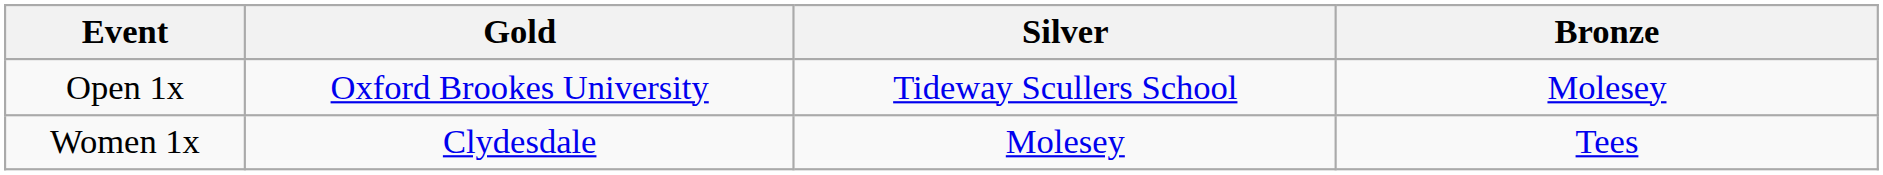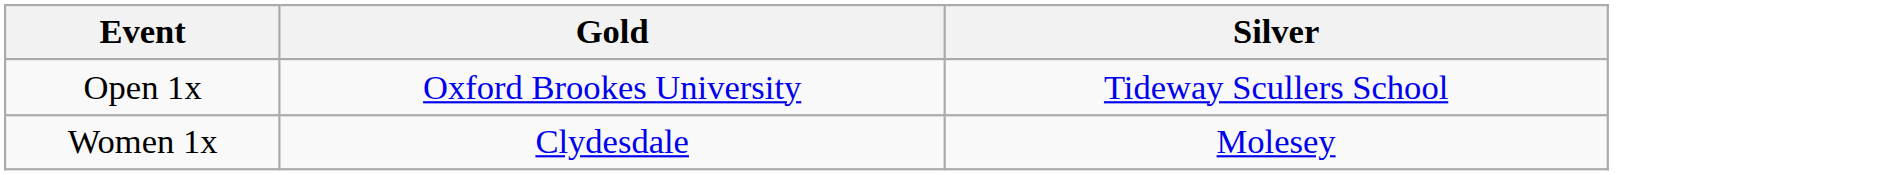- column: Bronze | Molesey | Tees
